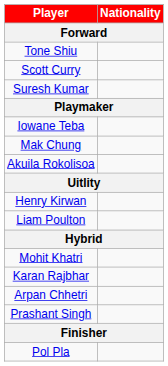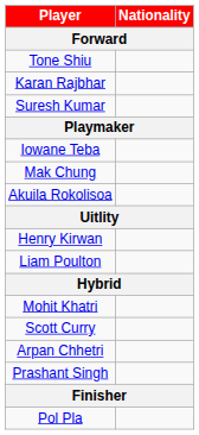rows swapped: Scott Curry <-> Karan Rajbhar
